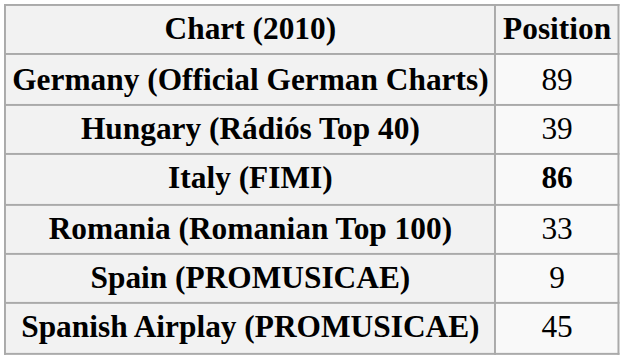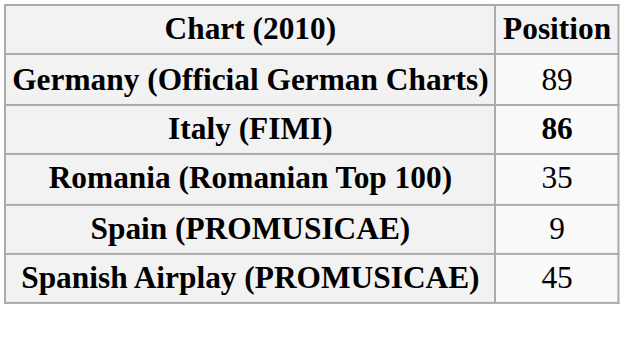- row: Hungary (Rádiós Top 40) | 39
Romania (Romanian Top 100) | Position: 33 -> 35
